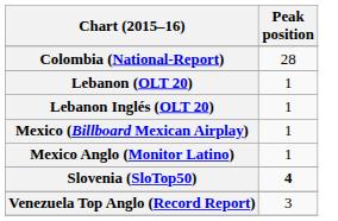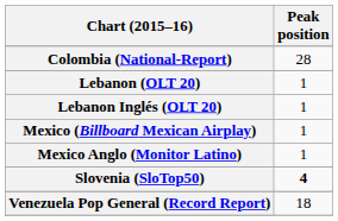+ row: Venezuela Pop General (Record Report) | 18
- row: Venezuela Top Anglo (Record Report) | 3
